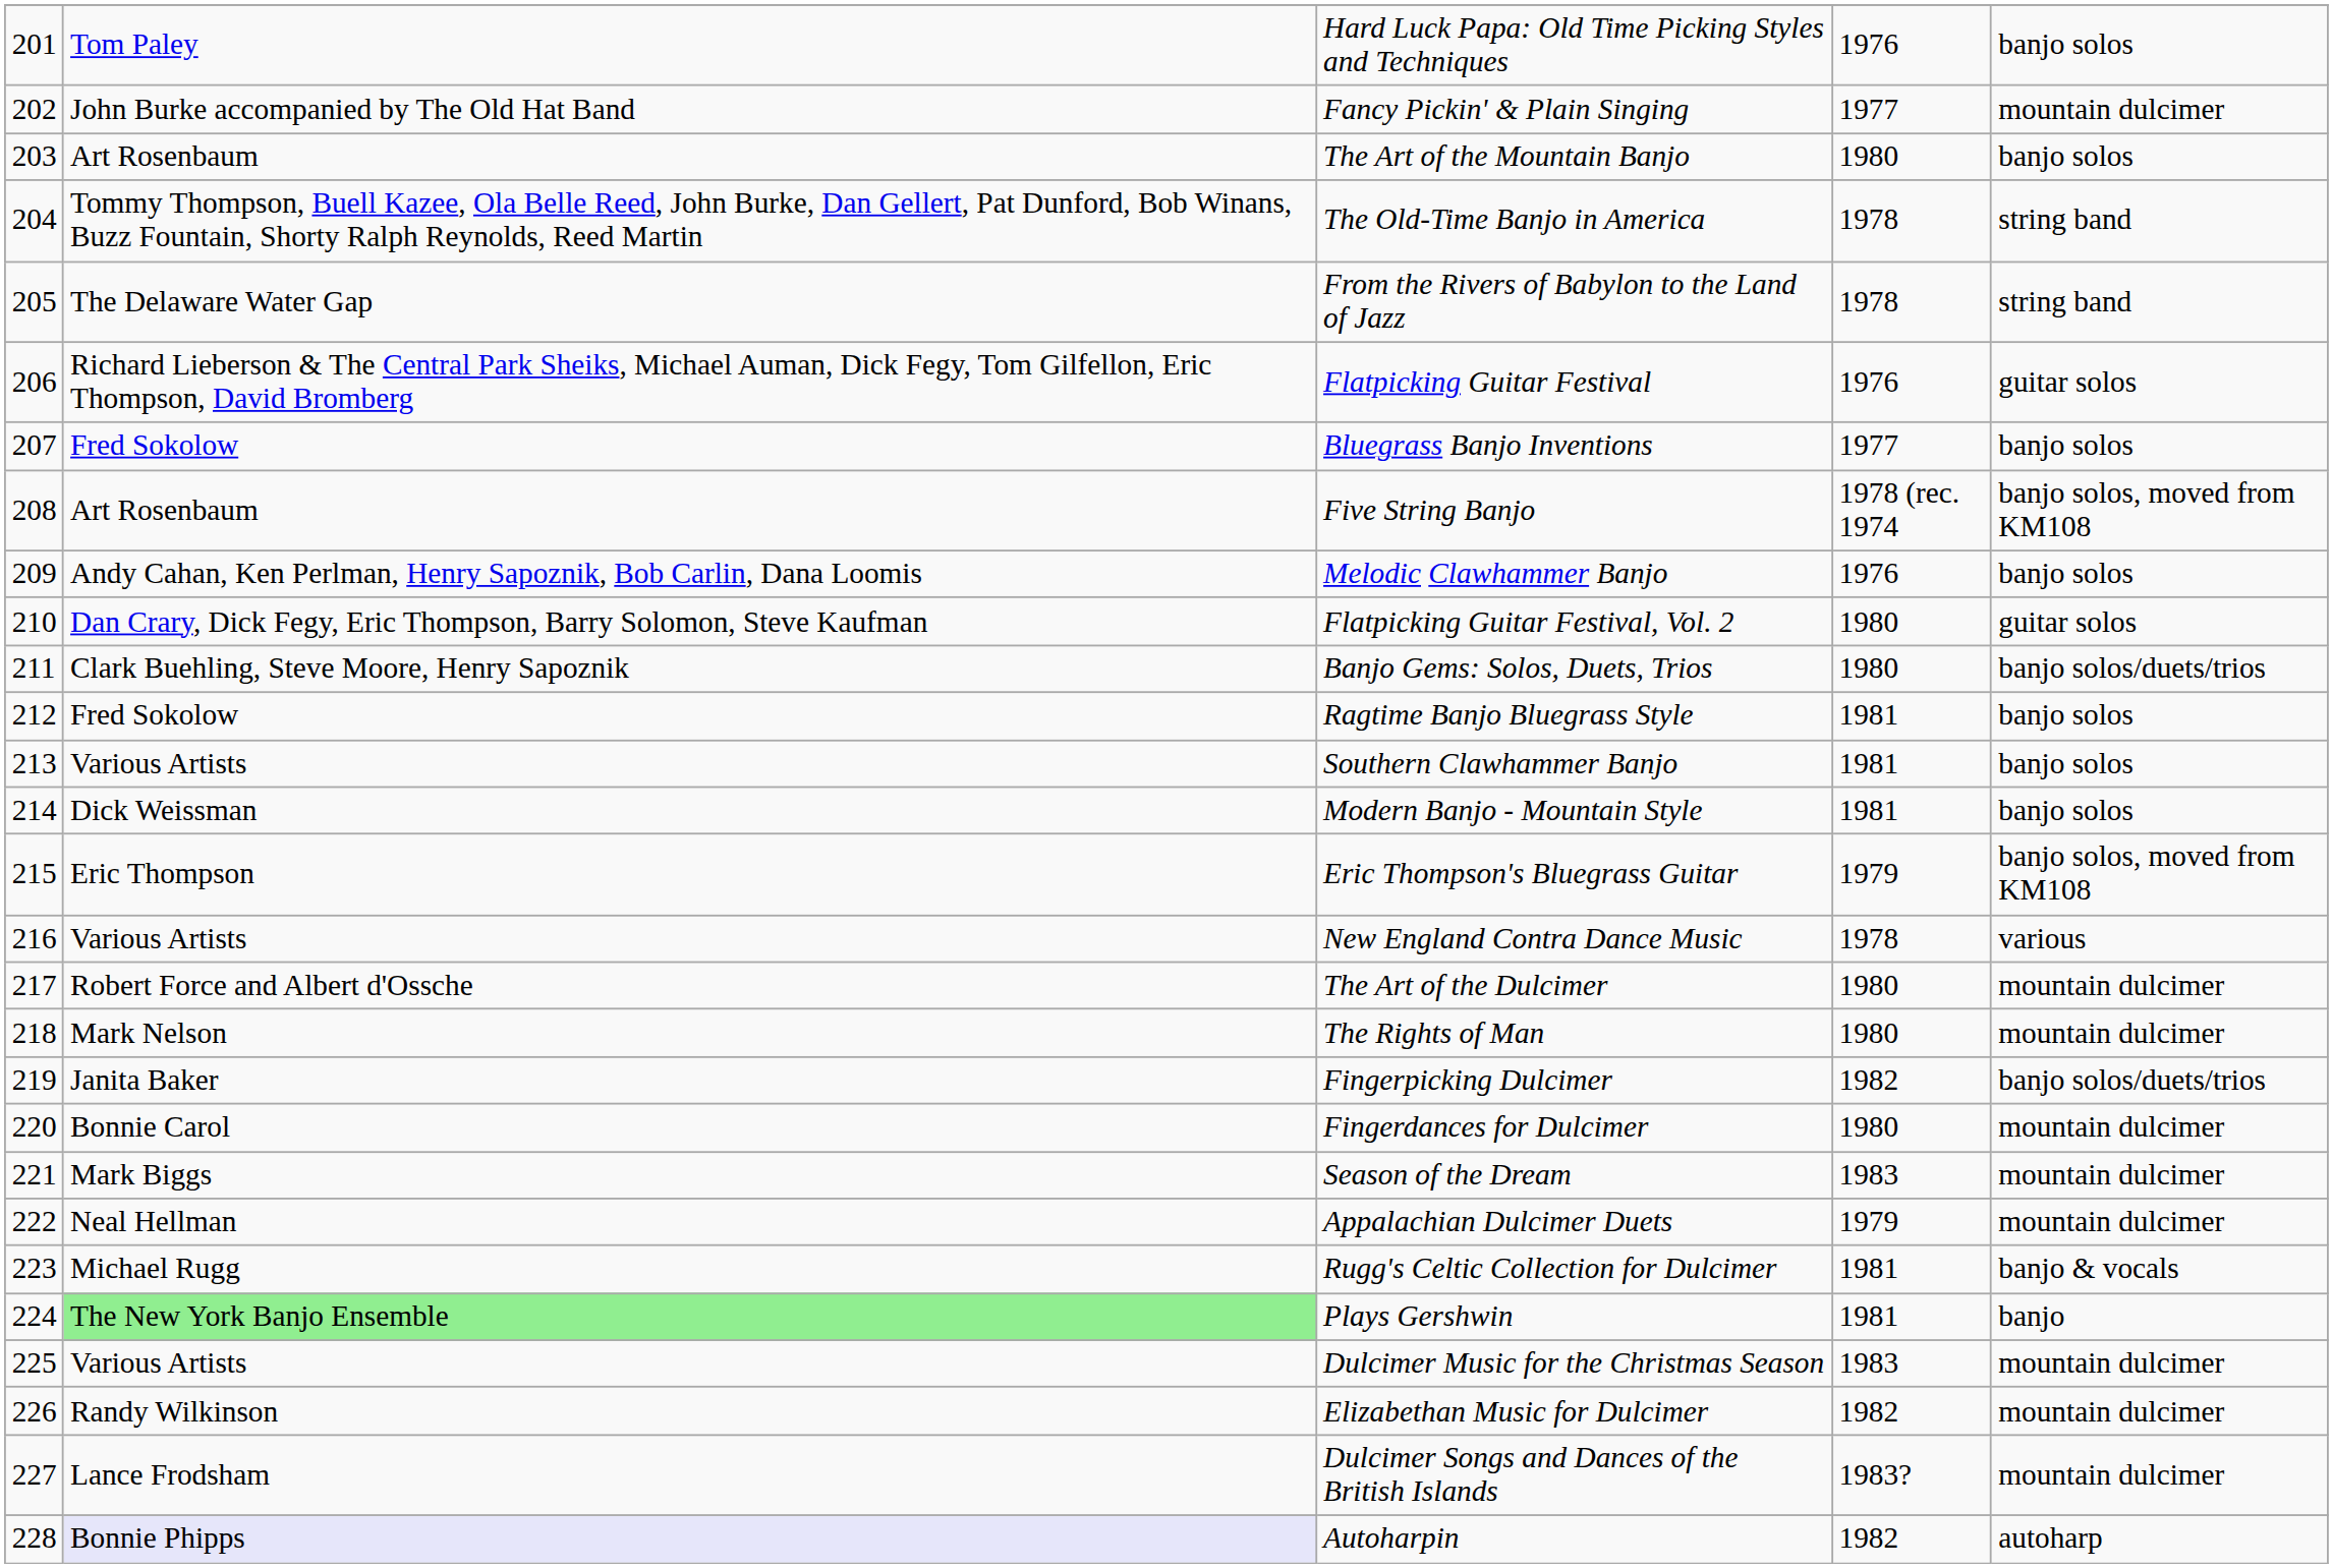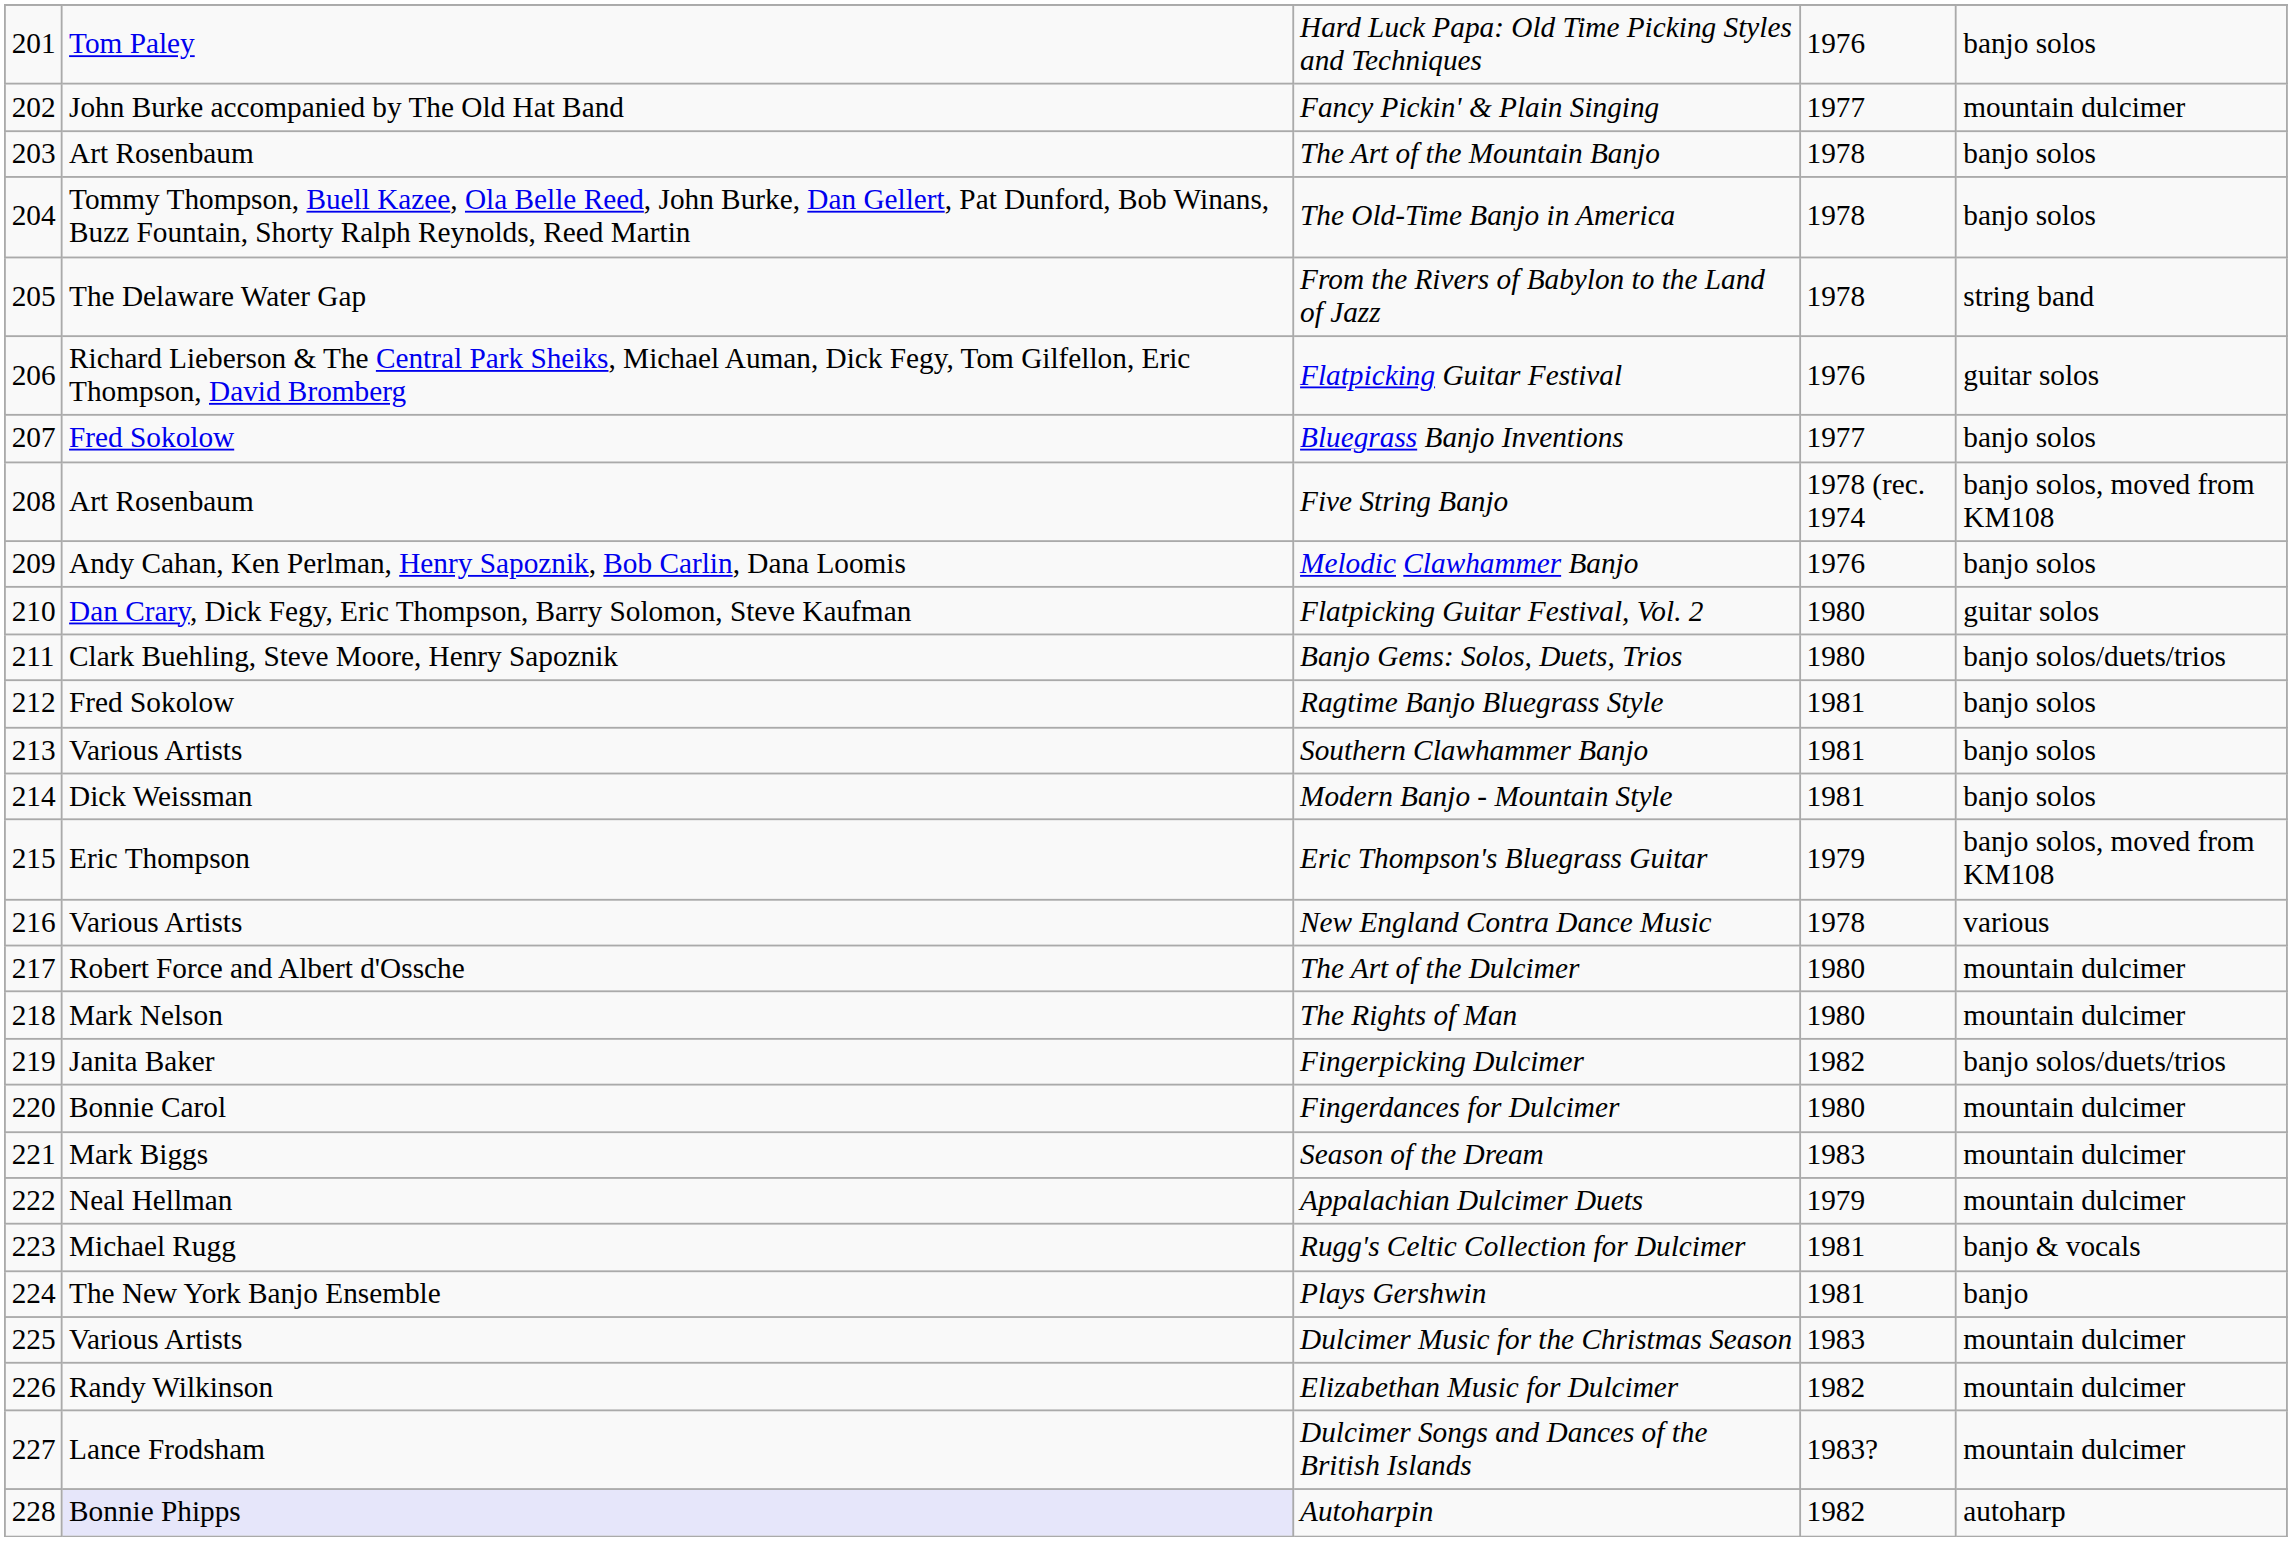The Art of the Mountain Banjo | column 4: 1980 -> 1978
The Old-Time Banjo in America | column 5: string band -> banjo solos
Plays Gershwin | column 2: lightgreen background -> no background
